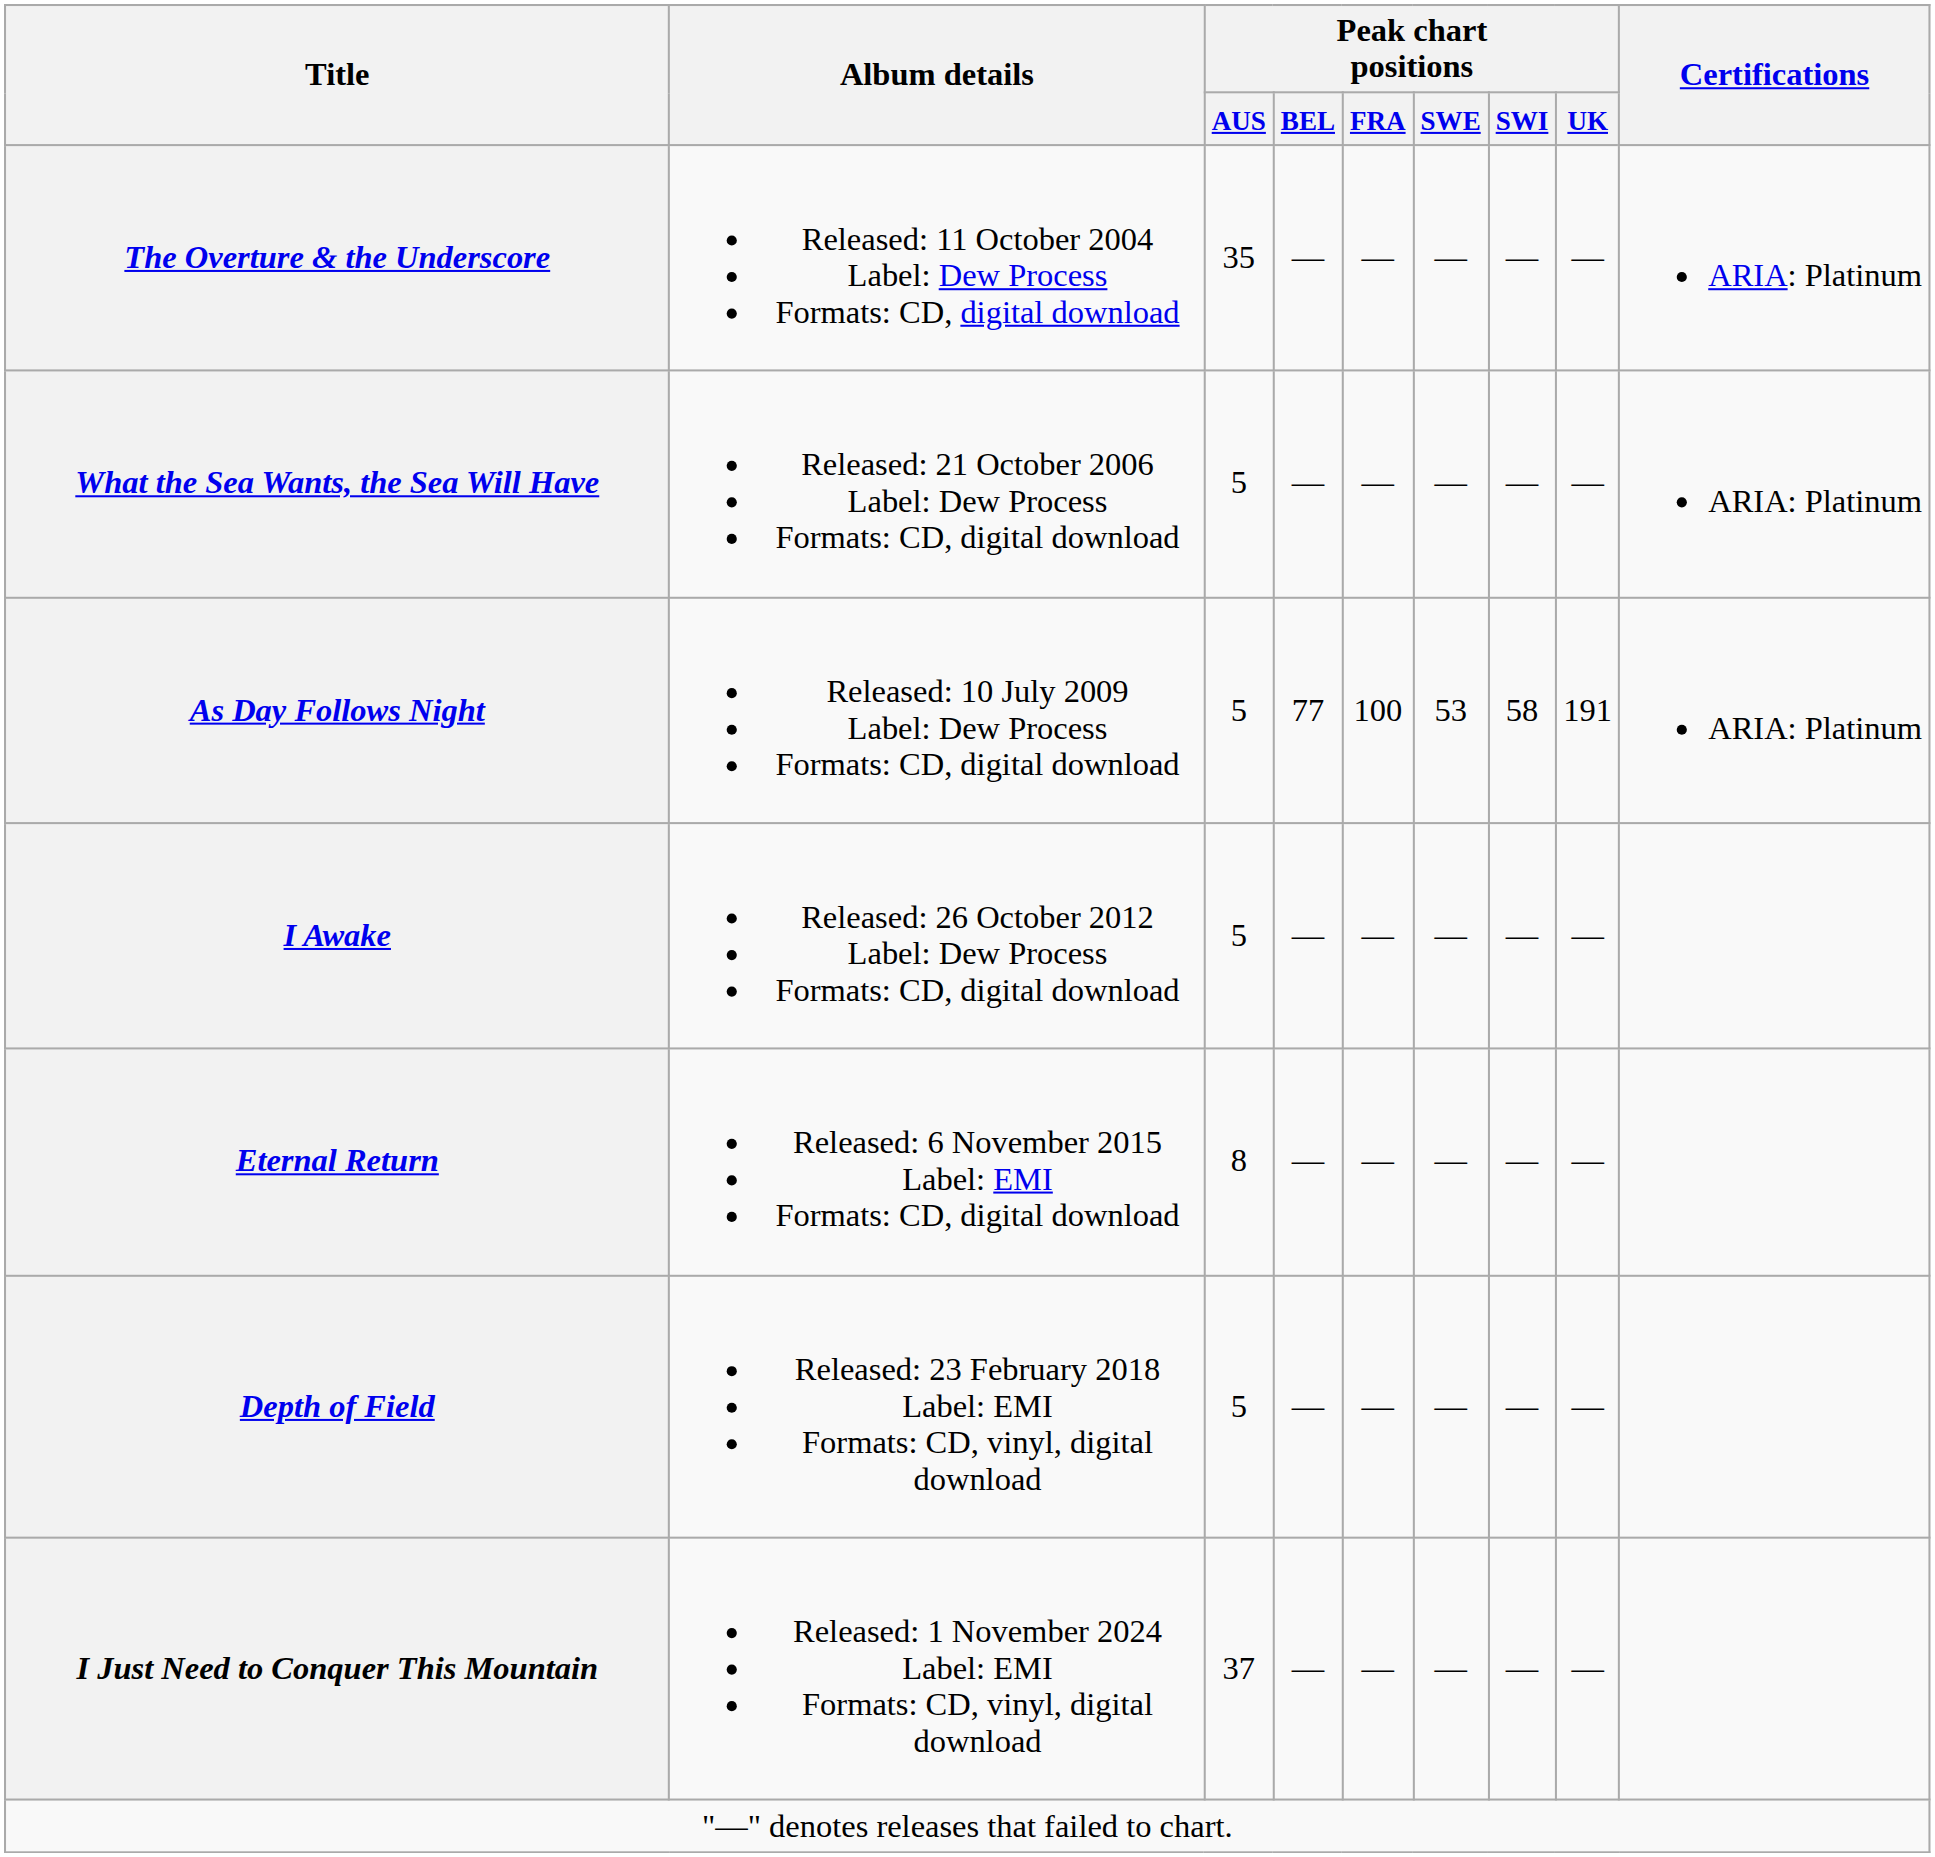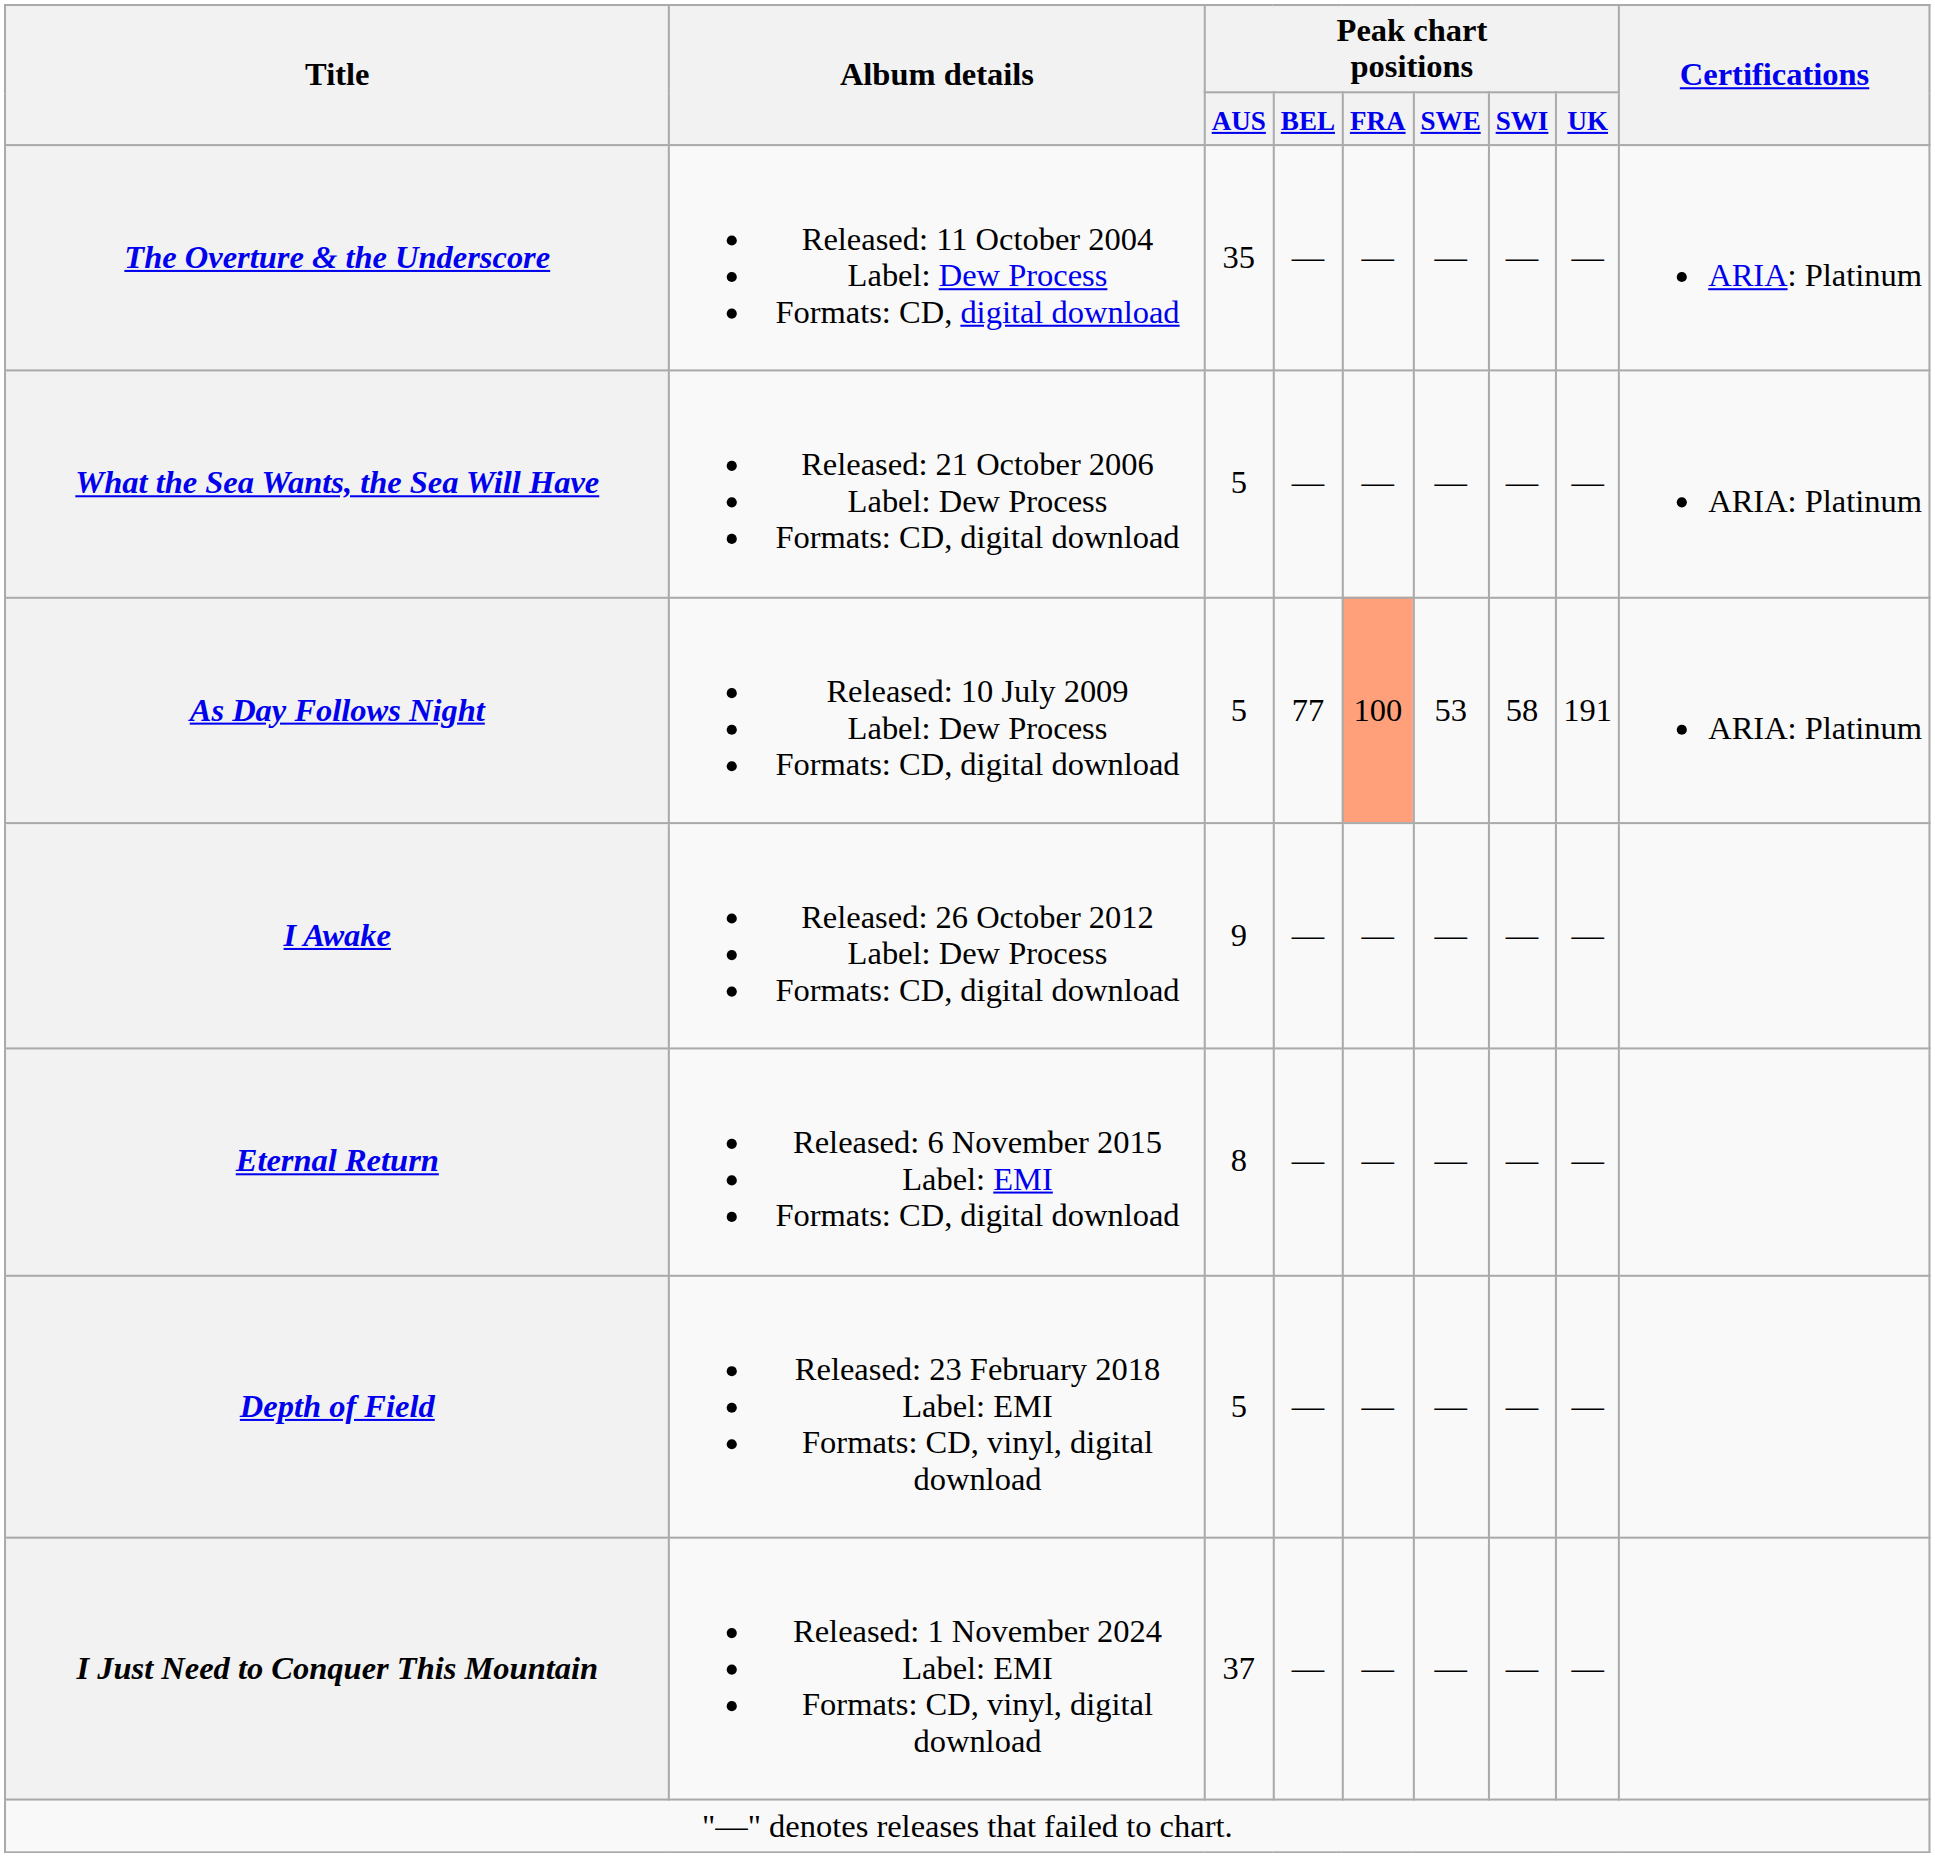As Day Follows Night | Peak chart positions / FRA: no background -> lightsalmon background
I Awake | Peak chart positions / AUS: 5 -> 9
